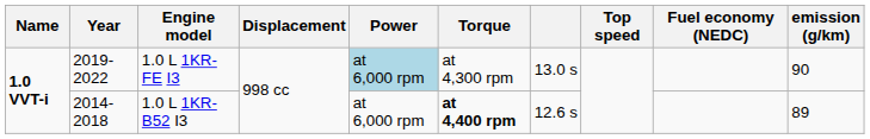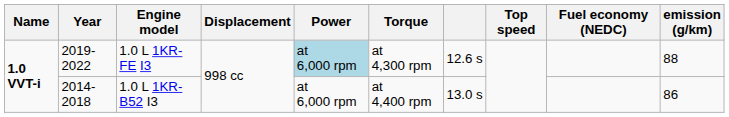1.0 L 1KR-FE I3 | column 7: 13.0 s -> 12.6 s
1.0 L 1KR-FE I3 | emission (g/km): 90 -> 88
1.0 L 1KR-B52 I3 | Torque: bold -> normal
1.0 L 1KR-B52 I3 | column 7: 12.6 s -> 13.0 s
1.0 L 1KR-B52 I3 | emission (g/km): 89 -> 86
